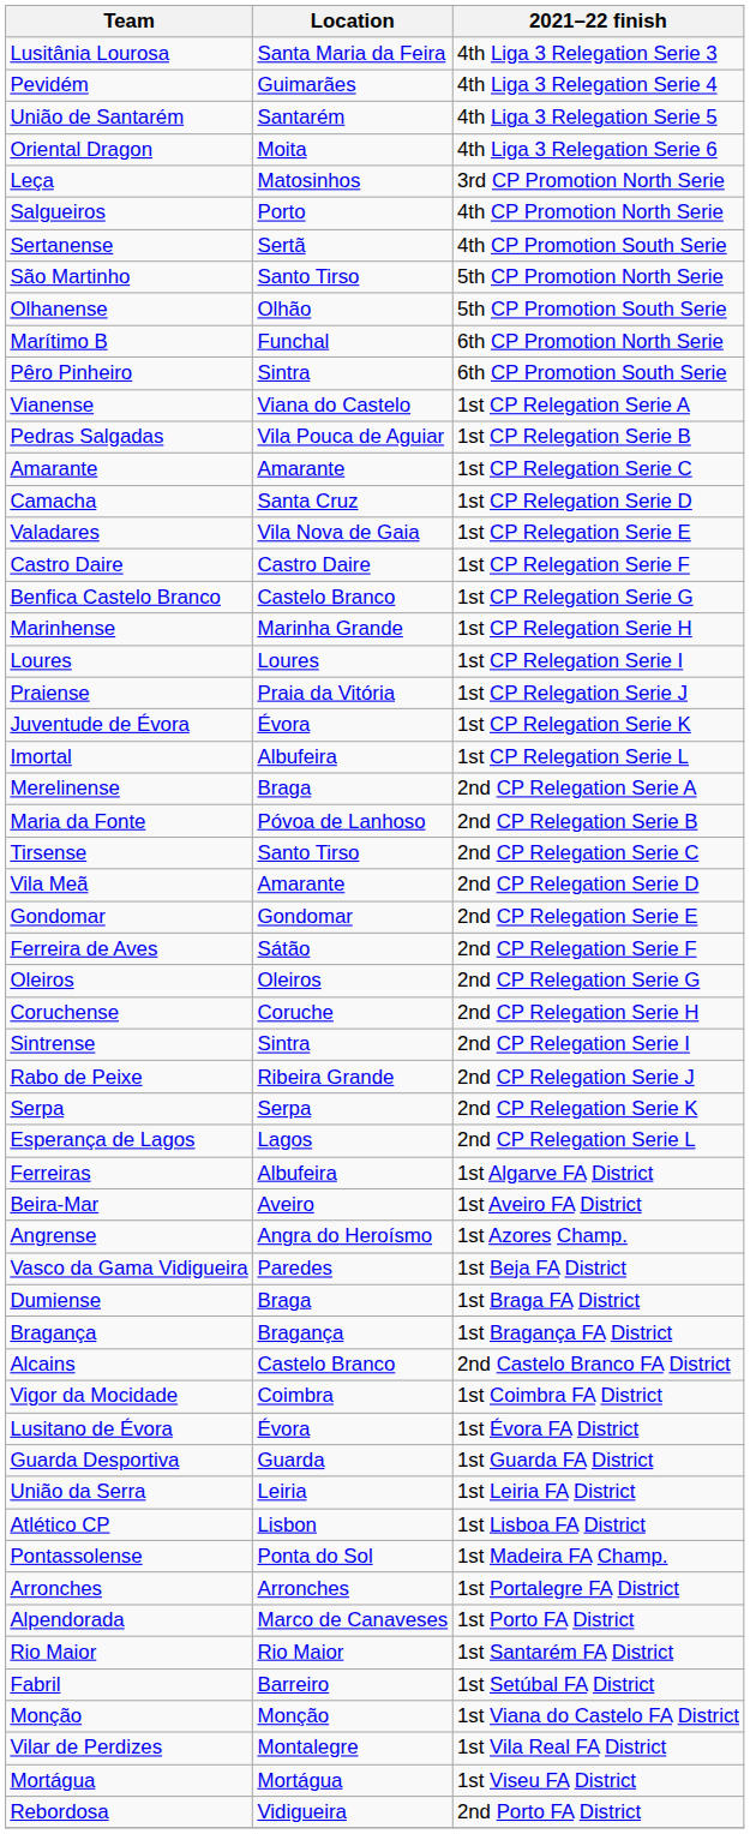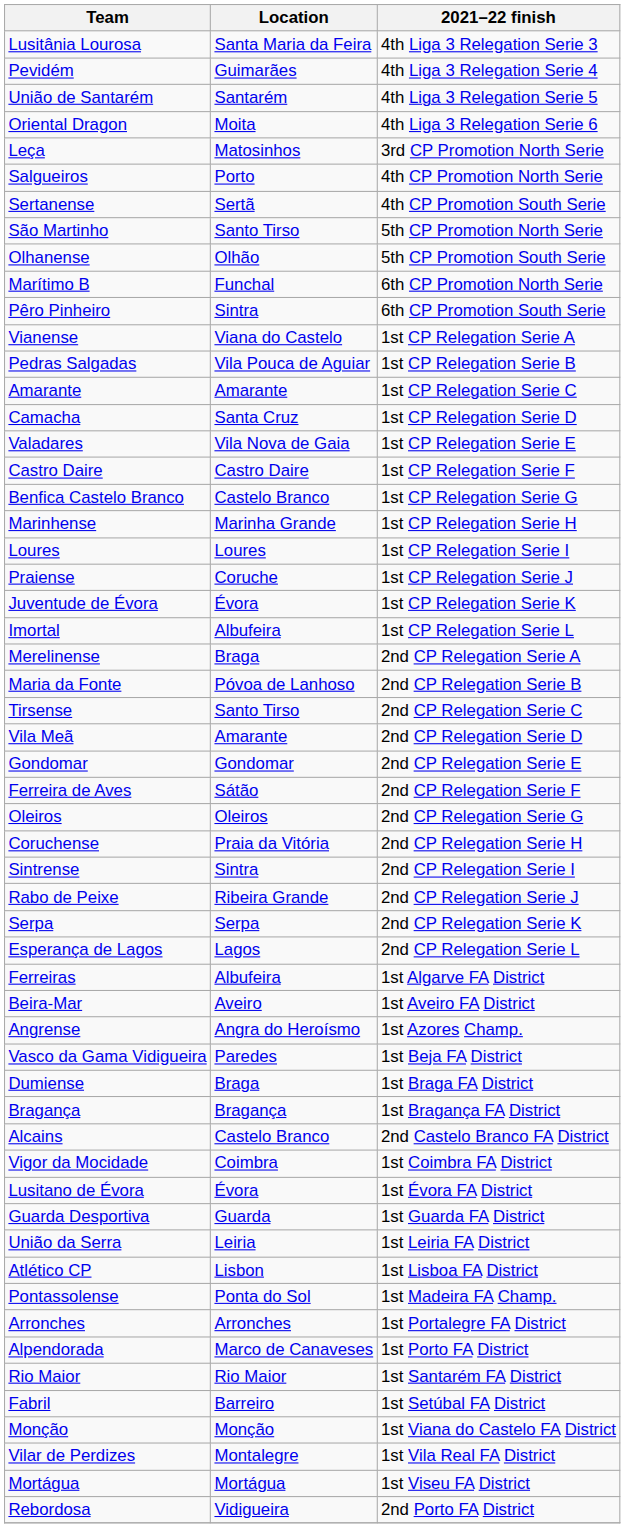Praiense | Location: Praia da Vitória -> Coruche
Coruchense | Location: Coruche -> Praia da Vitória
